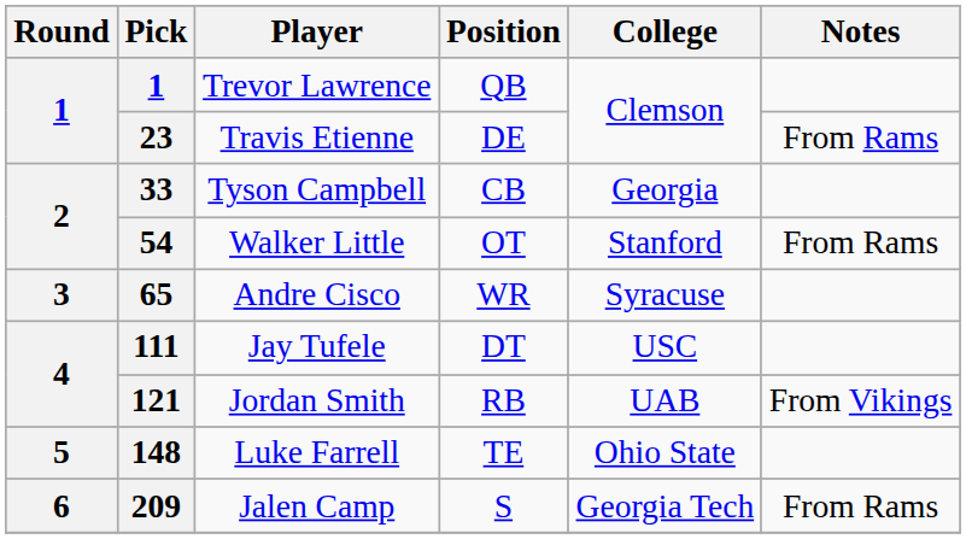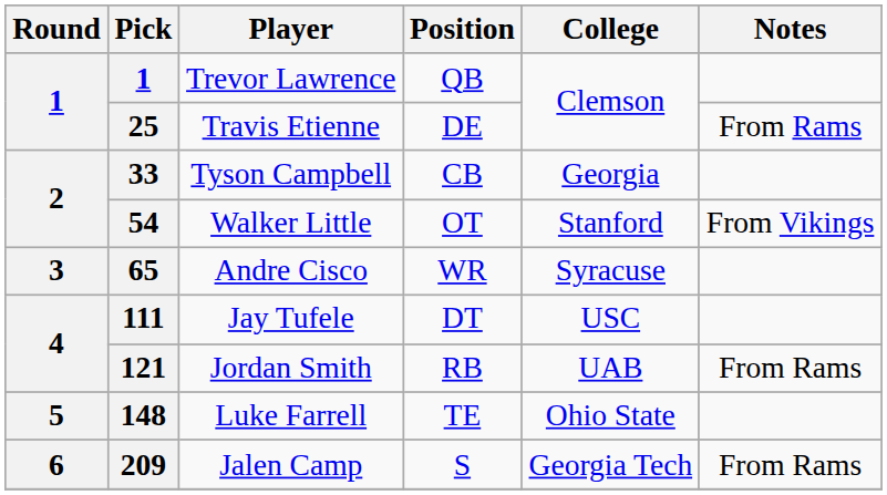Travis Etienne | Pick: 23 -> 25
Walker Little | Notes: From Rams -> From Vikings
Jordan Smith | Notes: From Vikings -> From Rams
